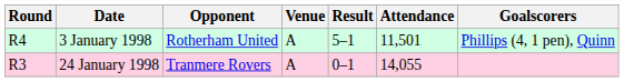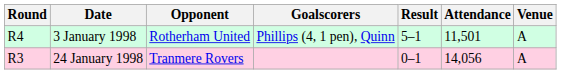columns swapped: Venue <-> Goalscorers
24 January 1998 | Attendance: 14,055 -> 14,056
